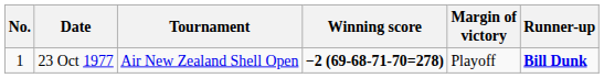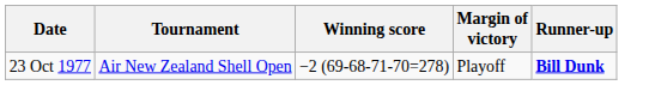- column: No. | 1
23 Oct 1977 | Winning score: bold -> normal
